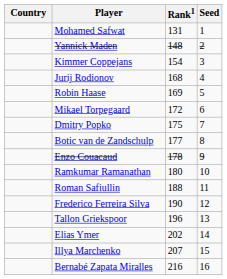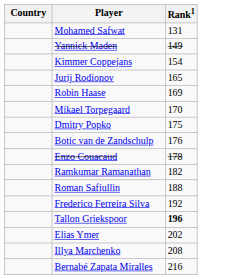- column: Seed | 1 | 2 | 3 | 4 | 5 | 6 | 7 | 8 | 9 | 10 | 11 | 12 | 13 | 14 | 15 | 16
Yannick Maden | Rank1: 148 -> 149
Jurij Rodionov | Rank1: 168 -> 165
Mikael Torpegaard | Rank1: 172 -> 170
Botic van de Zandschulp | Rank1: 177 -> 176
Ramkumar Ramanathan | Rank1: 180 -> 182
Frederico Ferreira Silva | Rank1: 190 -> 192
Tallon Griekspoor | Rank1: normal -> bold
Illya Marchenko | Rank1: 207 -> 208
